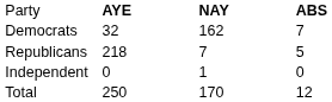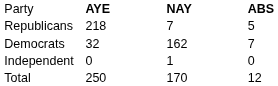rows swapped: Republicans <-> Democrats
